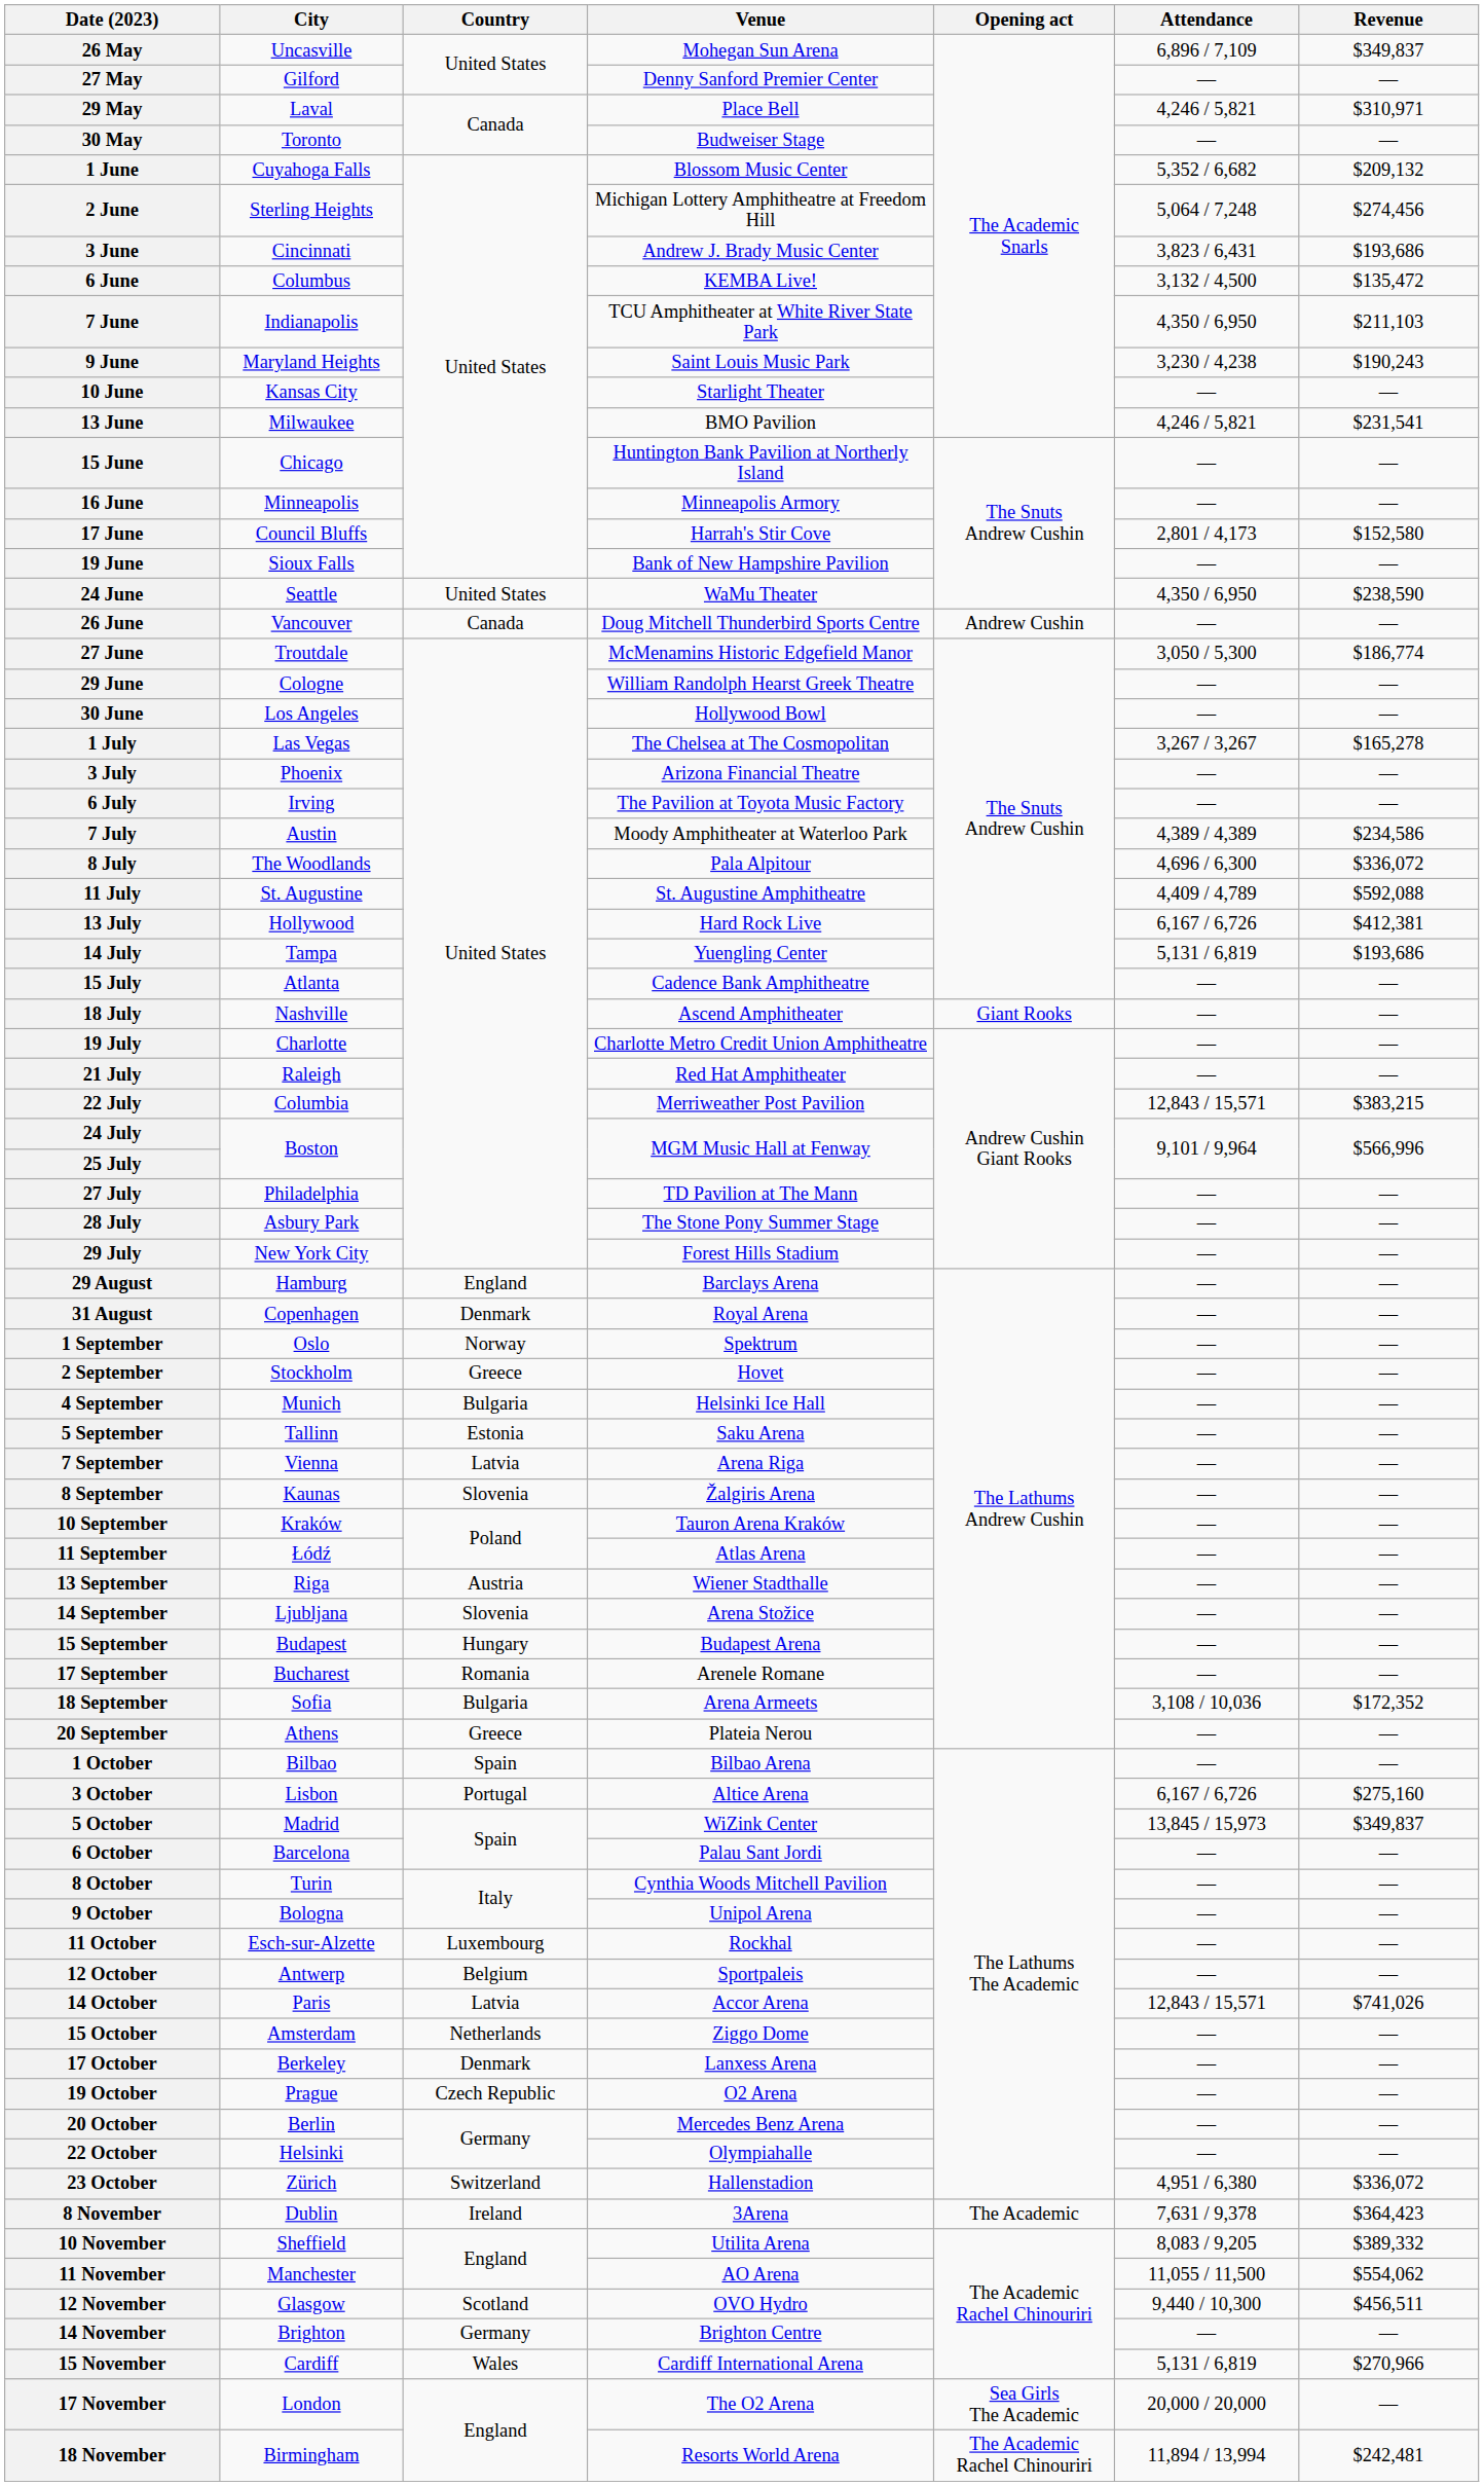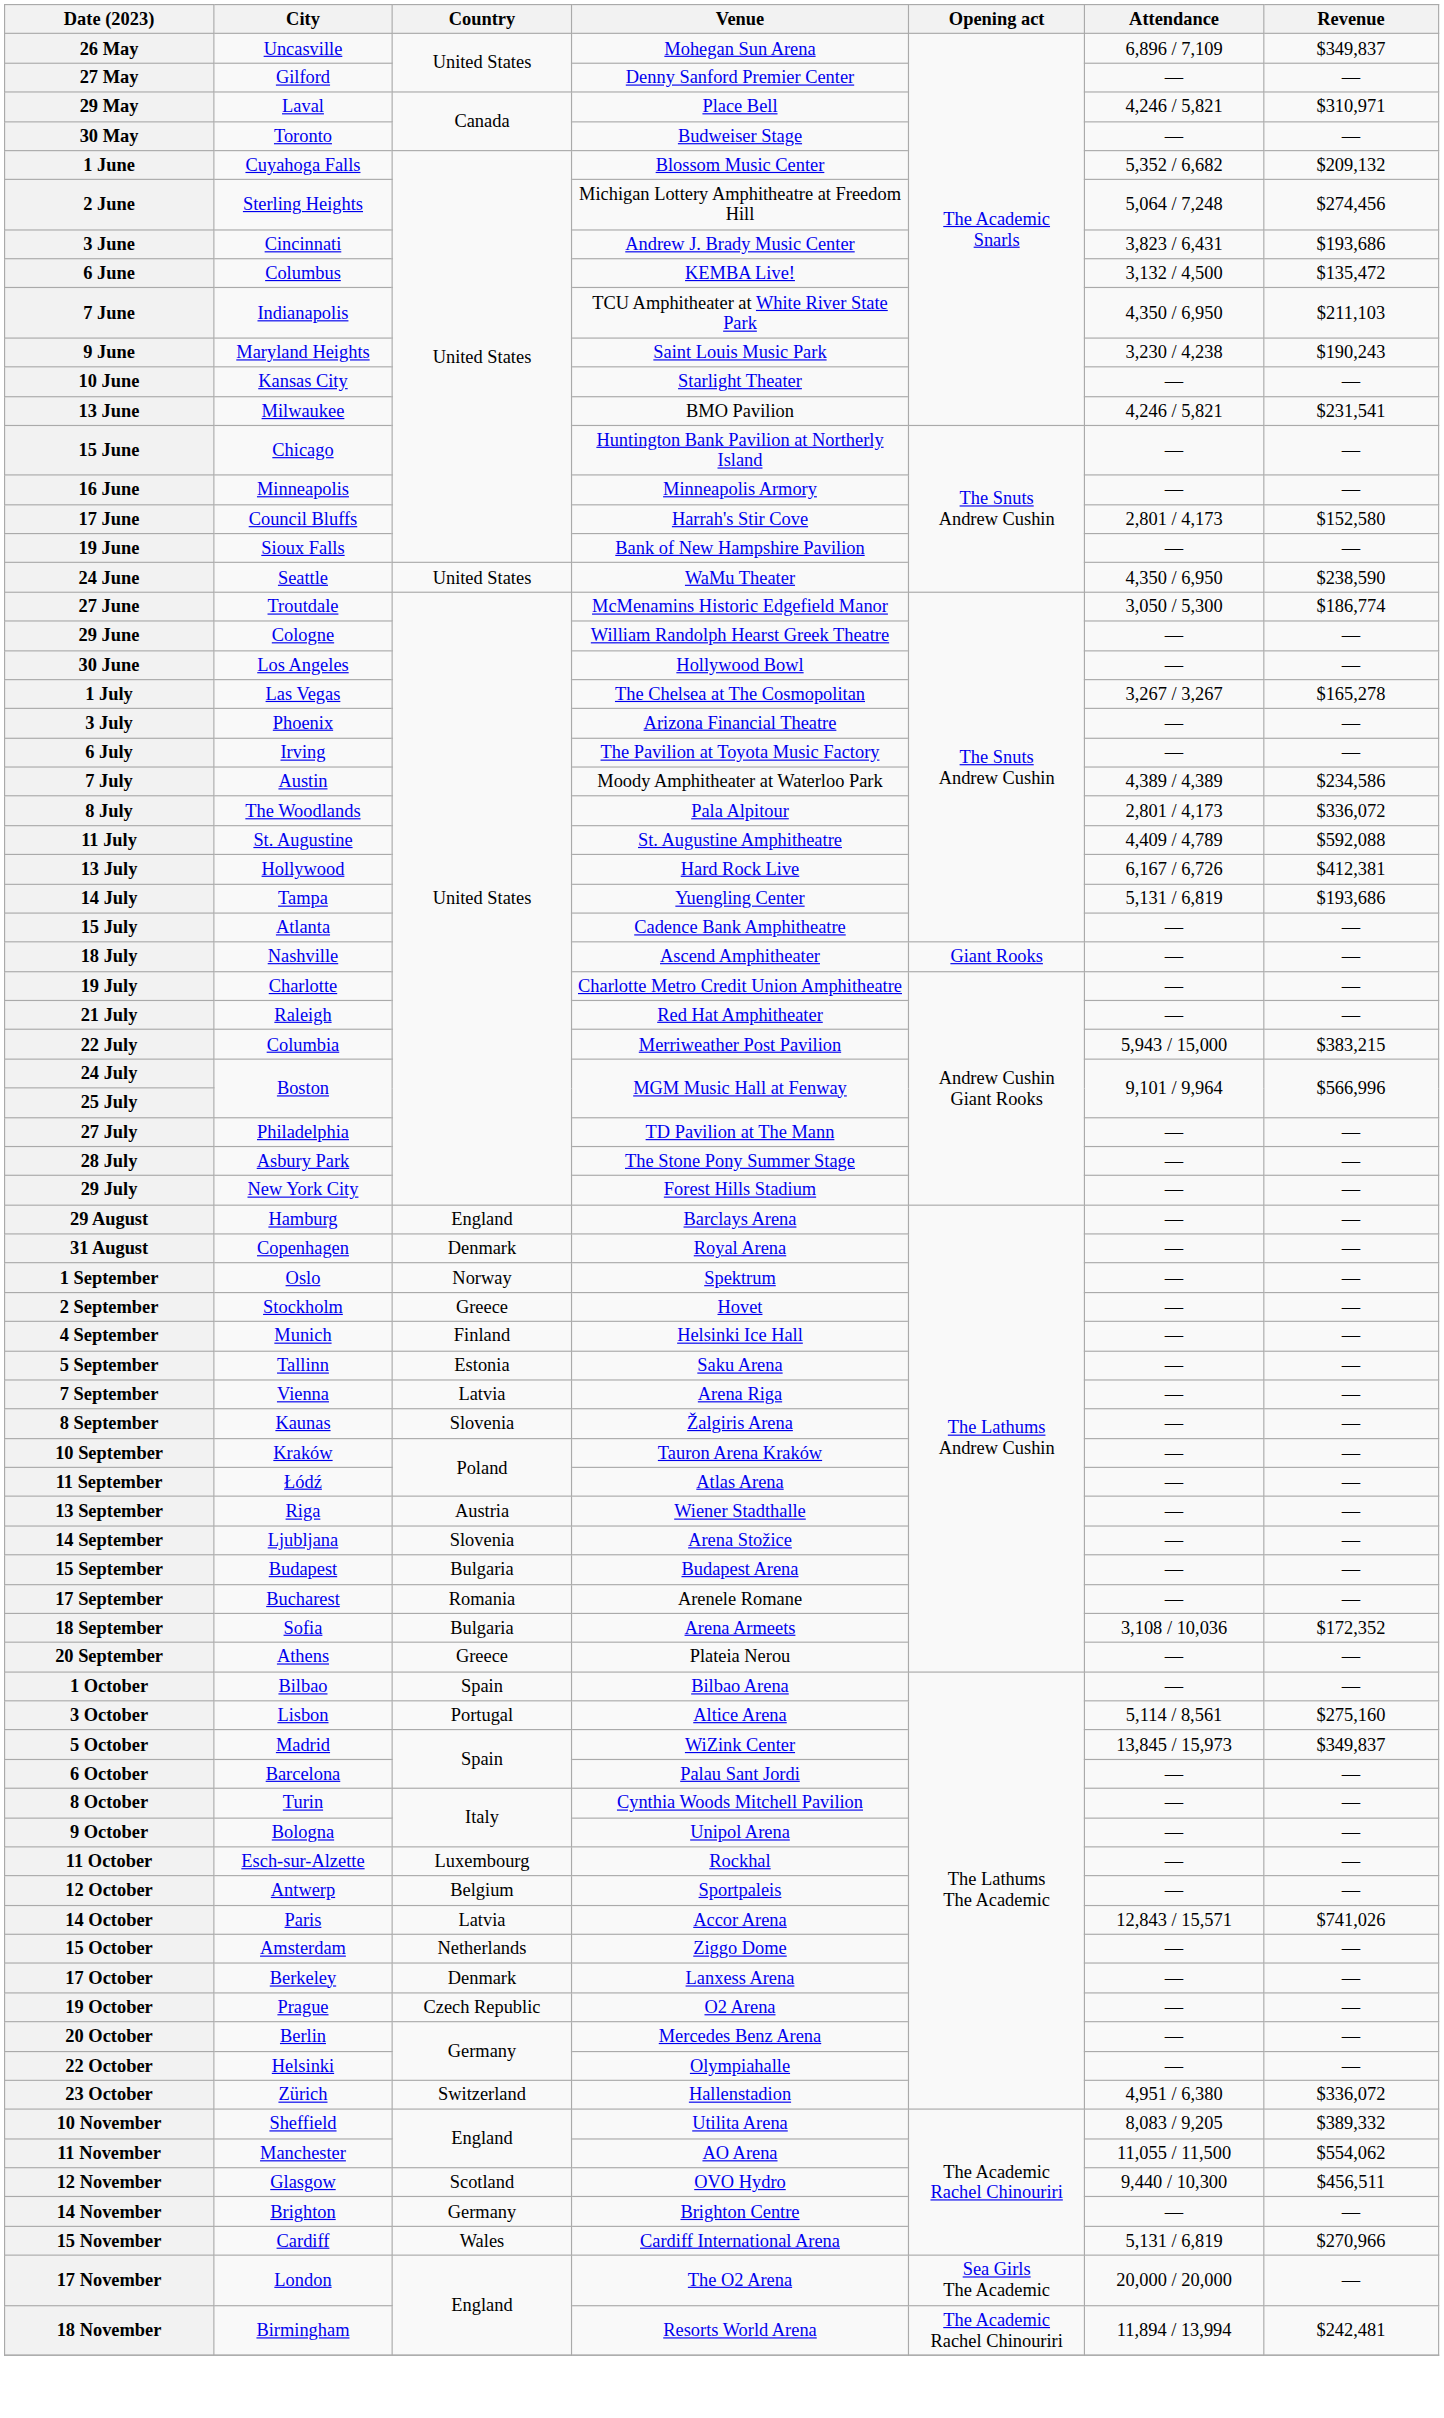- row: 26 June | Vancouver | Canada | Doug Mitchell Thunderbird Sports Centre | Andrew Cushin | — | —
8 July | Attendance: 4,696 / 6,300 -> 2,801 / 4,173
22 July | Attendance: 12,843 / 15,571 -> 5,943 / 15,000
4 September | Country: Bulgaria -> Finland
15 September | Country: Hungary -> Bulgaria
3 October | Attendance: 6,167 / 6,726 -> 5,114 / 8,561
- row: 8 November | Dublin | Ireland | 3Arena | The Academic | 7,631 / 9,378 | $364,423
